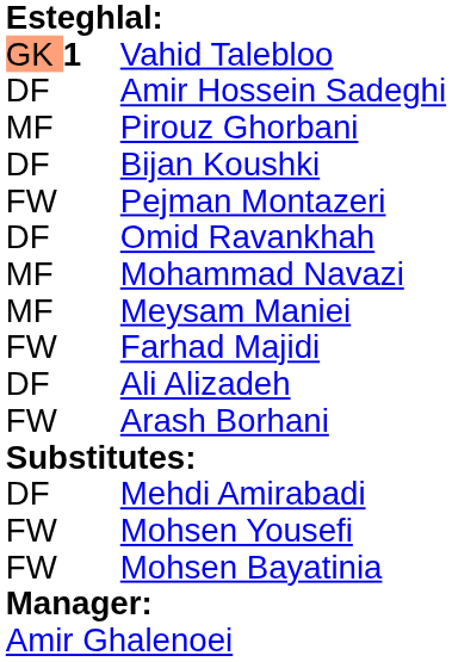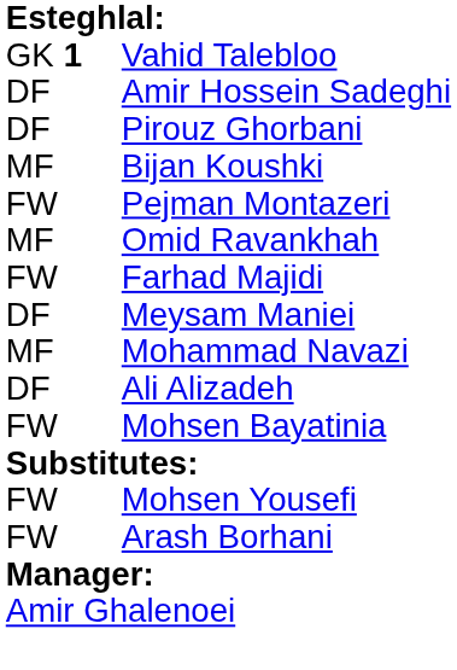Vahid Talebloo | column 1: lightsalmon background -> no background
Pirouz Ghorbani | column 1: MF -> DF
Bijan Koushki | column 1: DF -> MF
Omid Ravankhah | column 1: DF -> MF
rows swapped: Mohammad Navazi <-> Farhad Majidi
Meysam Maniei | column 1: MF -> DF
rows swapped: Mohsen Bayatinia <-> Arash Borhani
- row: DF | Mehdi Amirabadi
